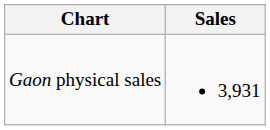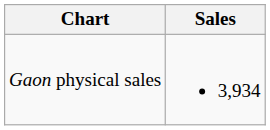Gaon physical sales | Sales: 3,931 -> 3,934
